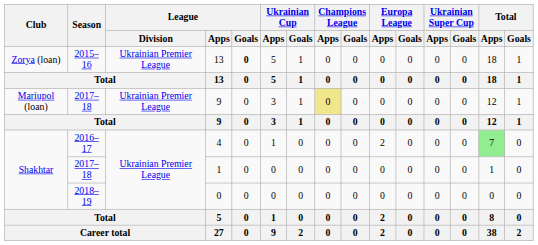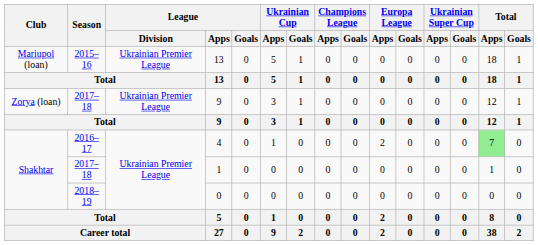2015–16 / 13 | Club: Zorya (loan) -> Mariupol (loan)
2015–16 / 13 | League / Goals: bold -> normal
2017–18 / 9 | Club: Mariupol (loan) -> Zorya (loan)
2017–18 / 9 | Champions League / Apps: khaki background -> no background
